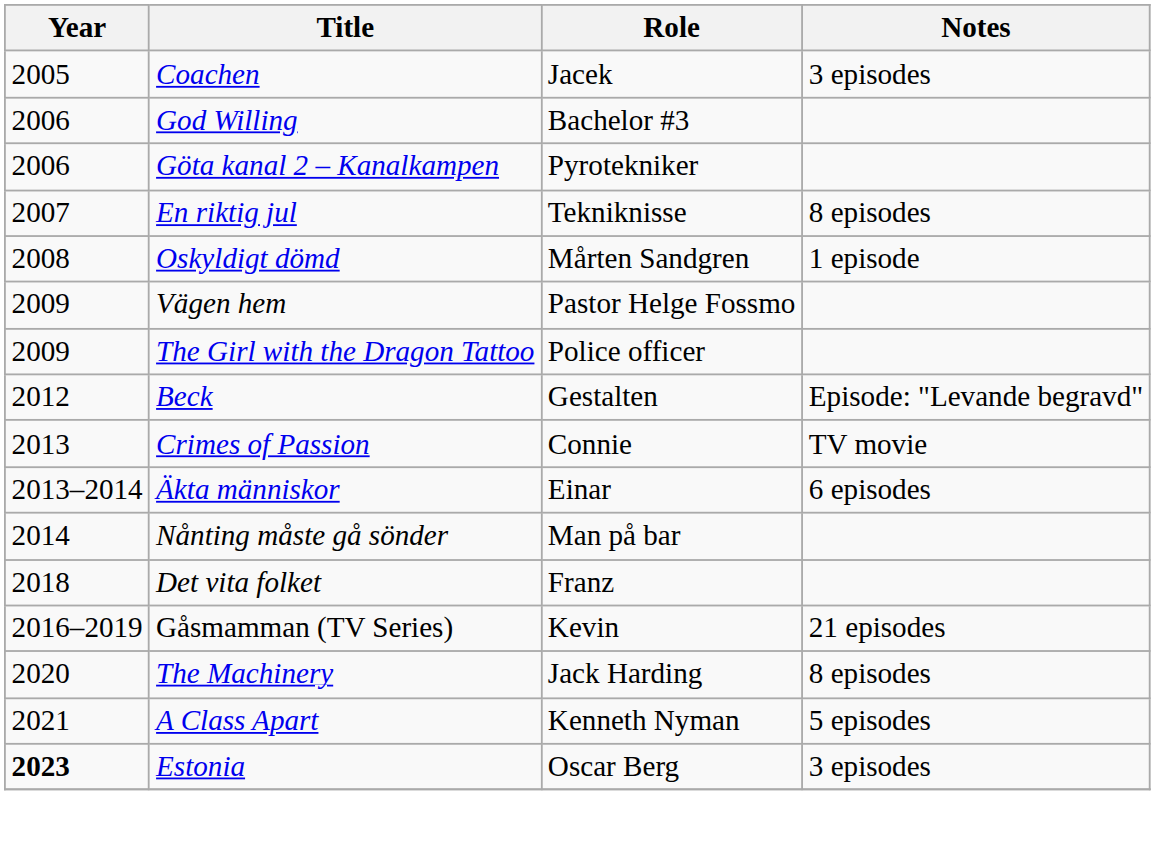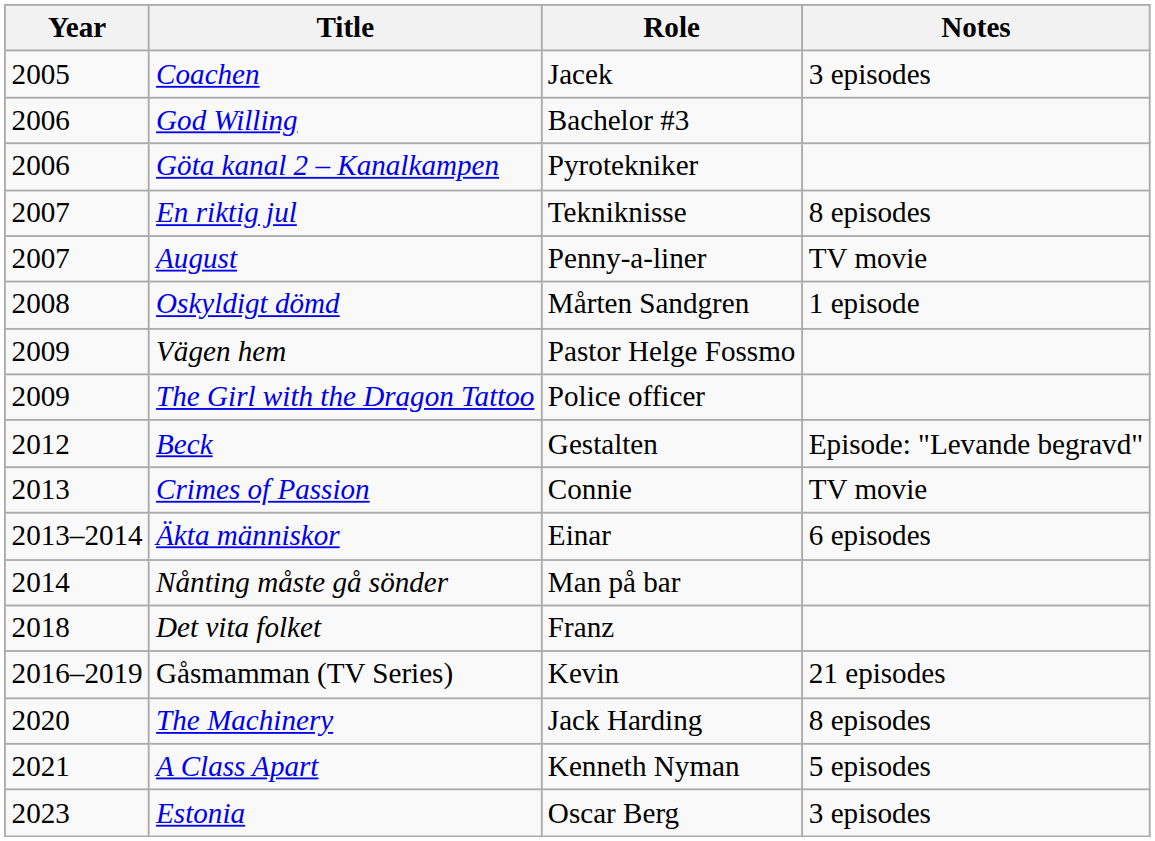+ row: 2007 | August | Penny-a-liner | TV movie
Estonia | Year: bold -> normal
